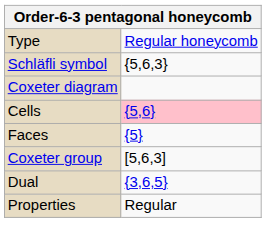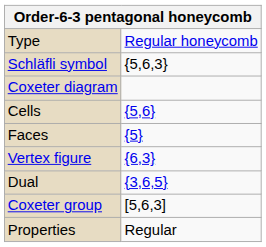Cells | column 2: pink background -> no background
+ row: Vertex figure | {6,3}
rows swapped: Dual <-> Coxeter group
